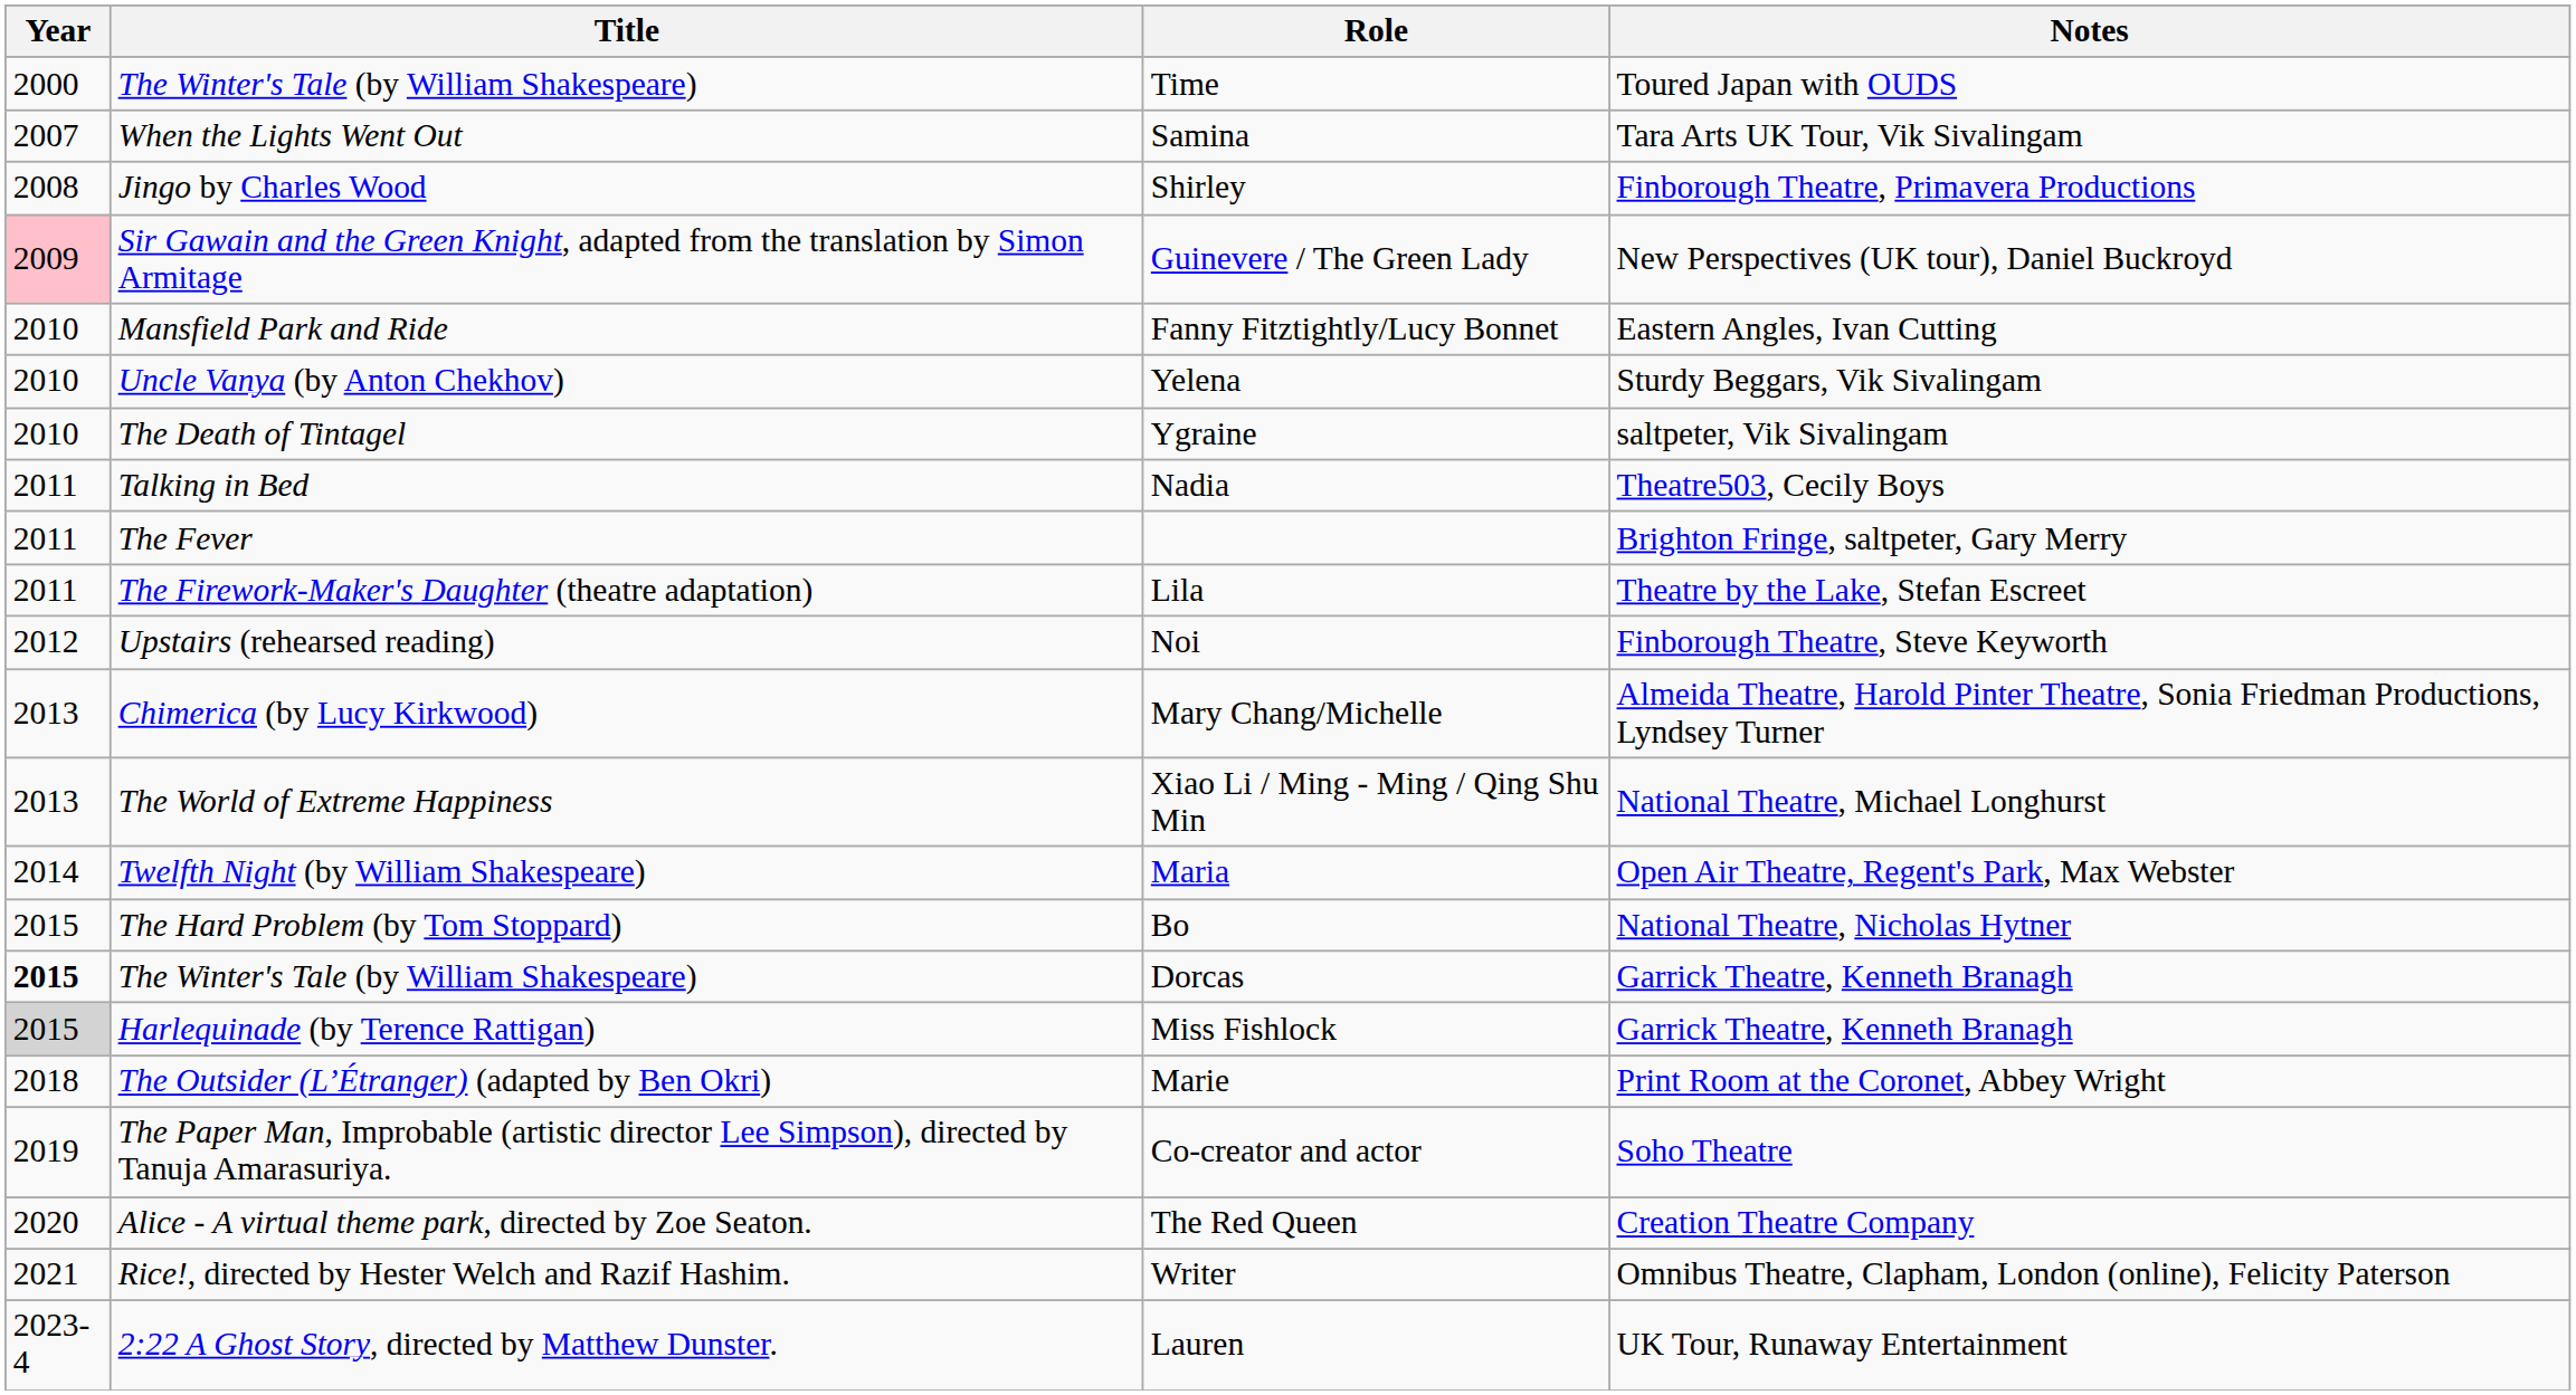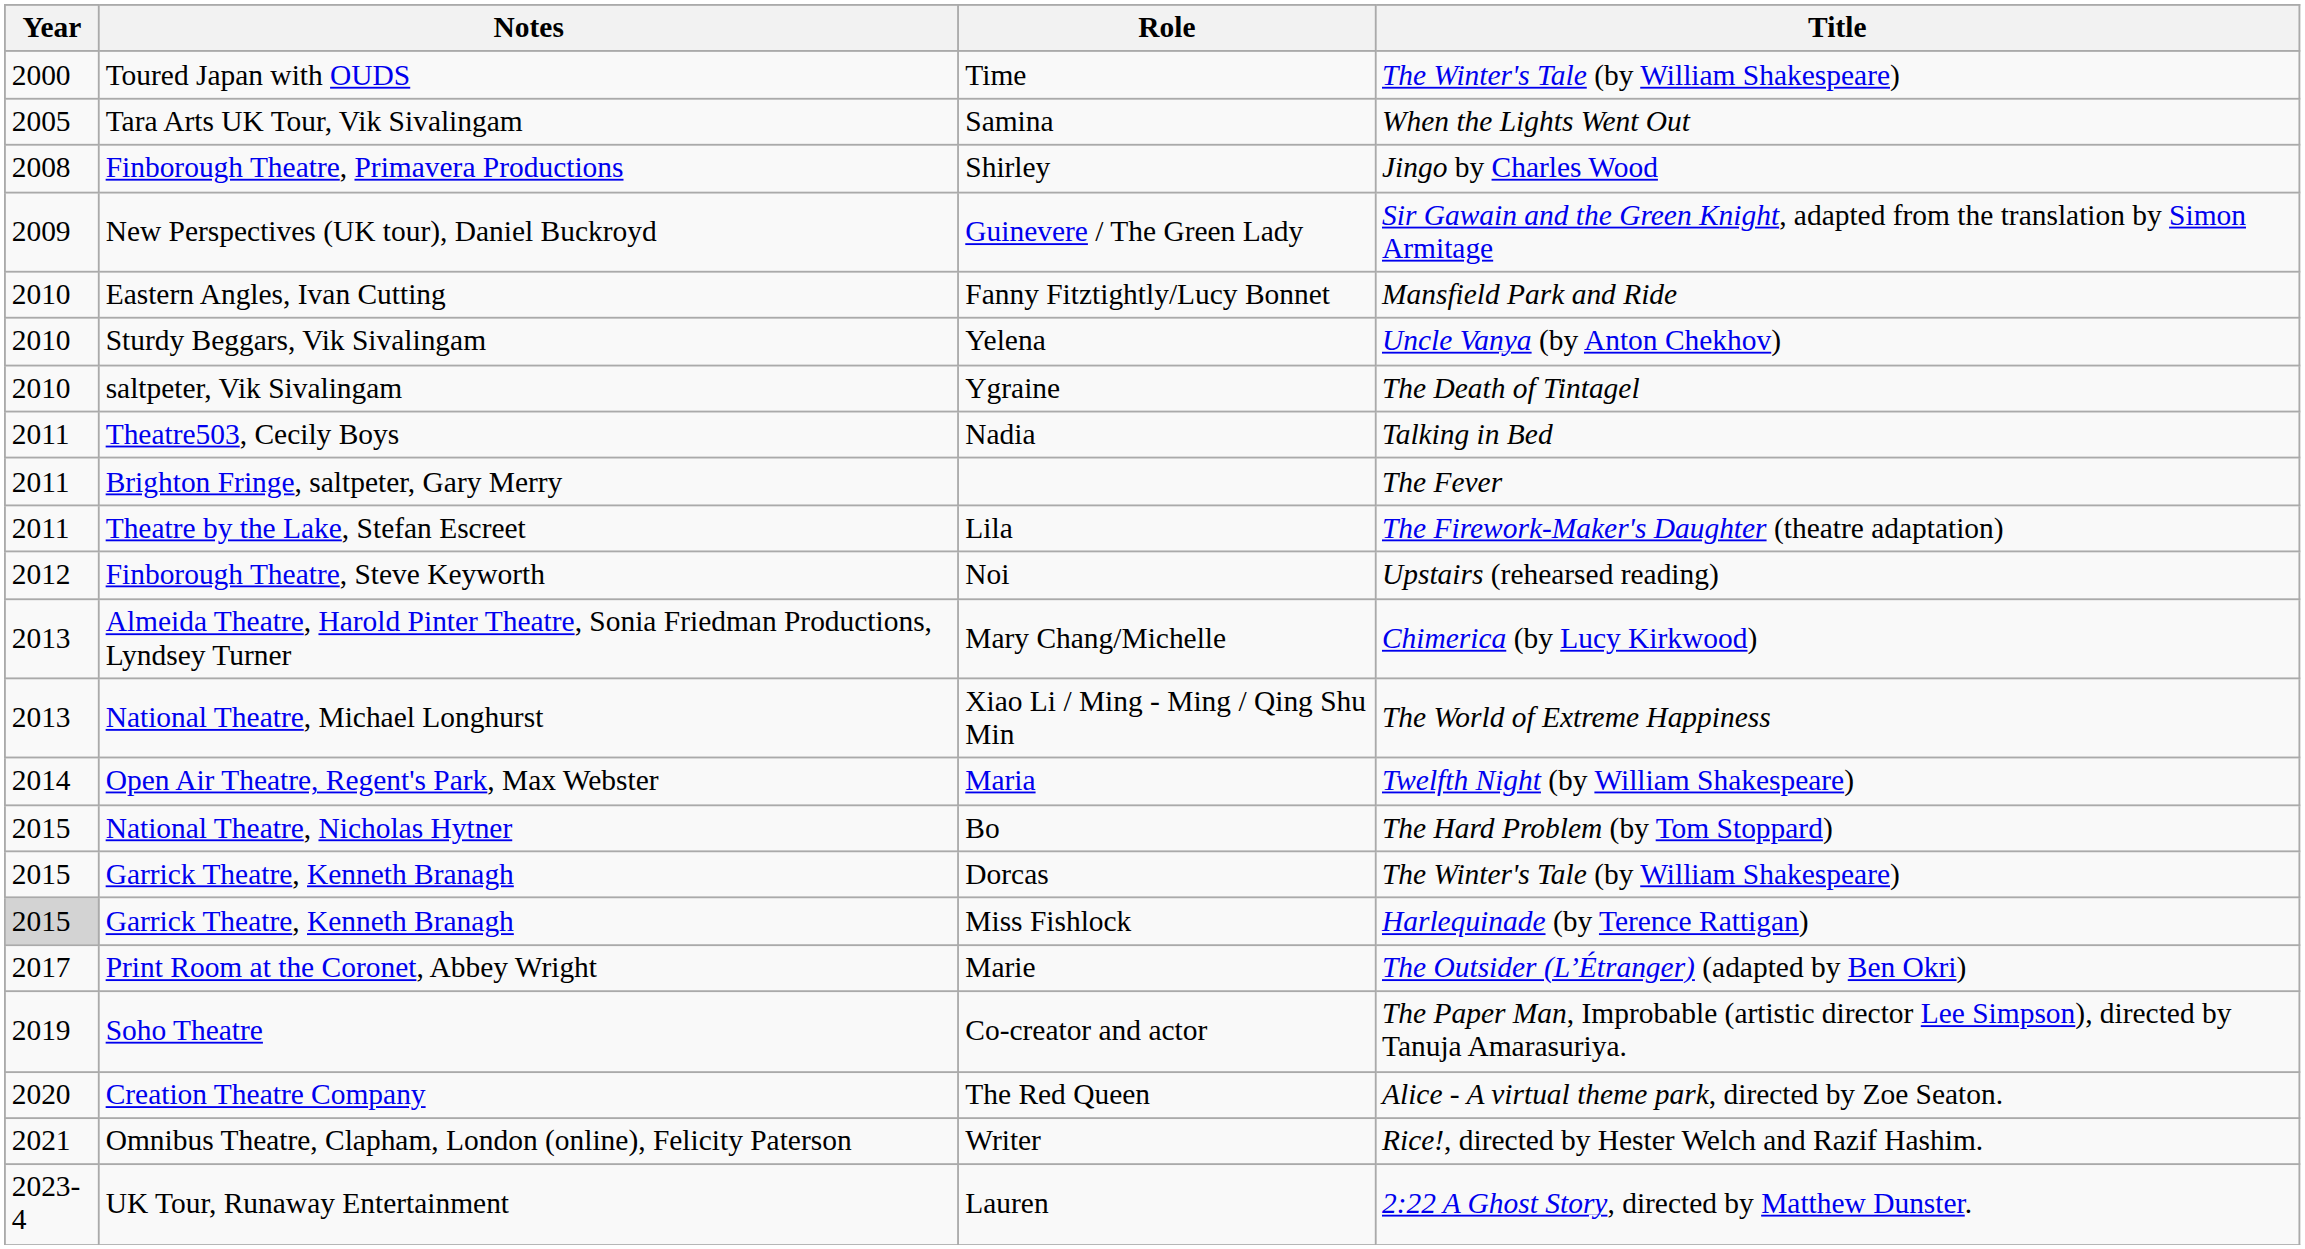columns swapped: Title <-> Notes
Samina | Year: 2007 -> 2005
Guinevere / The Green Lady | Year: pink background -> no background
Dorcas | Year: bold -> normal
Marie | Year: 2018 -> 2017
